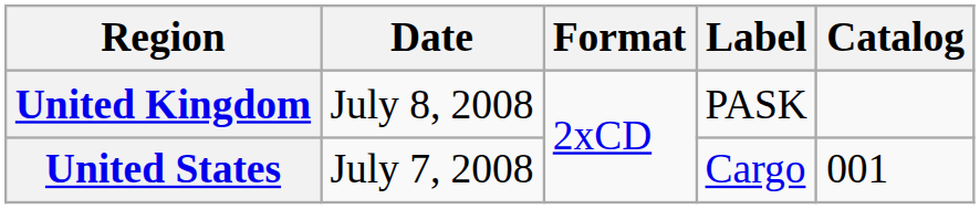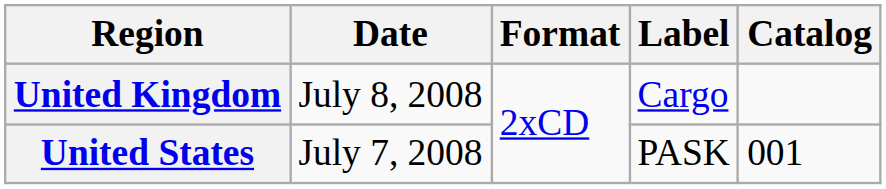United Kingdom | Label: PASK -> Cargo
United States | Label: Cargo -> PASK
